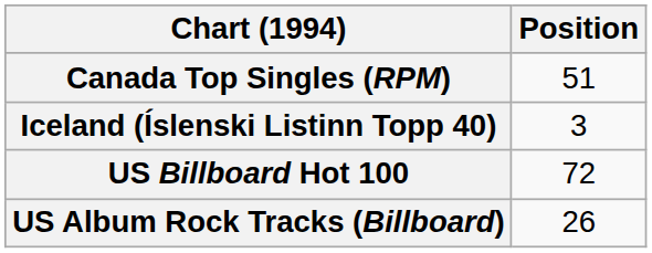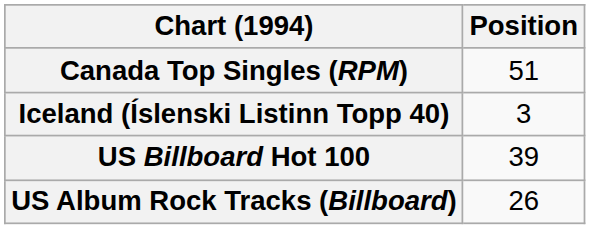US Billboard Hot 100 | Position: 72 -> 39
